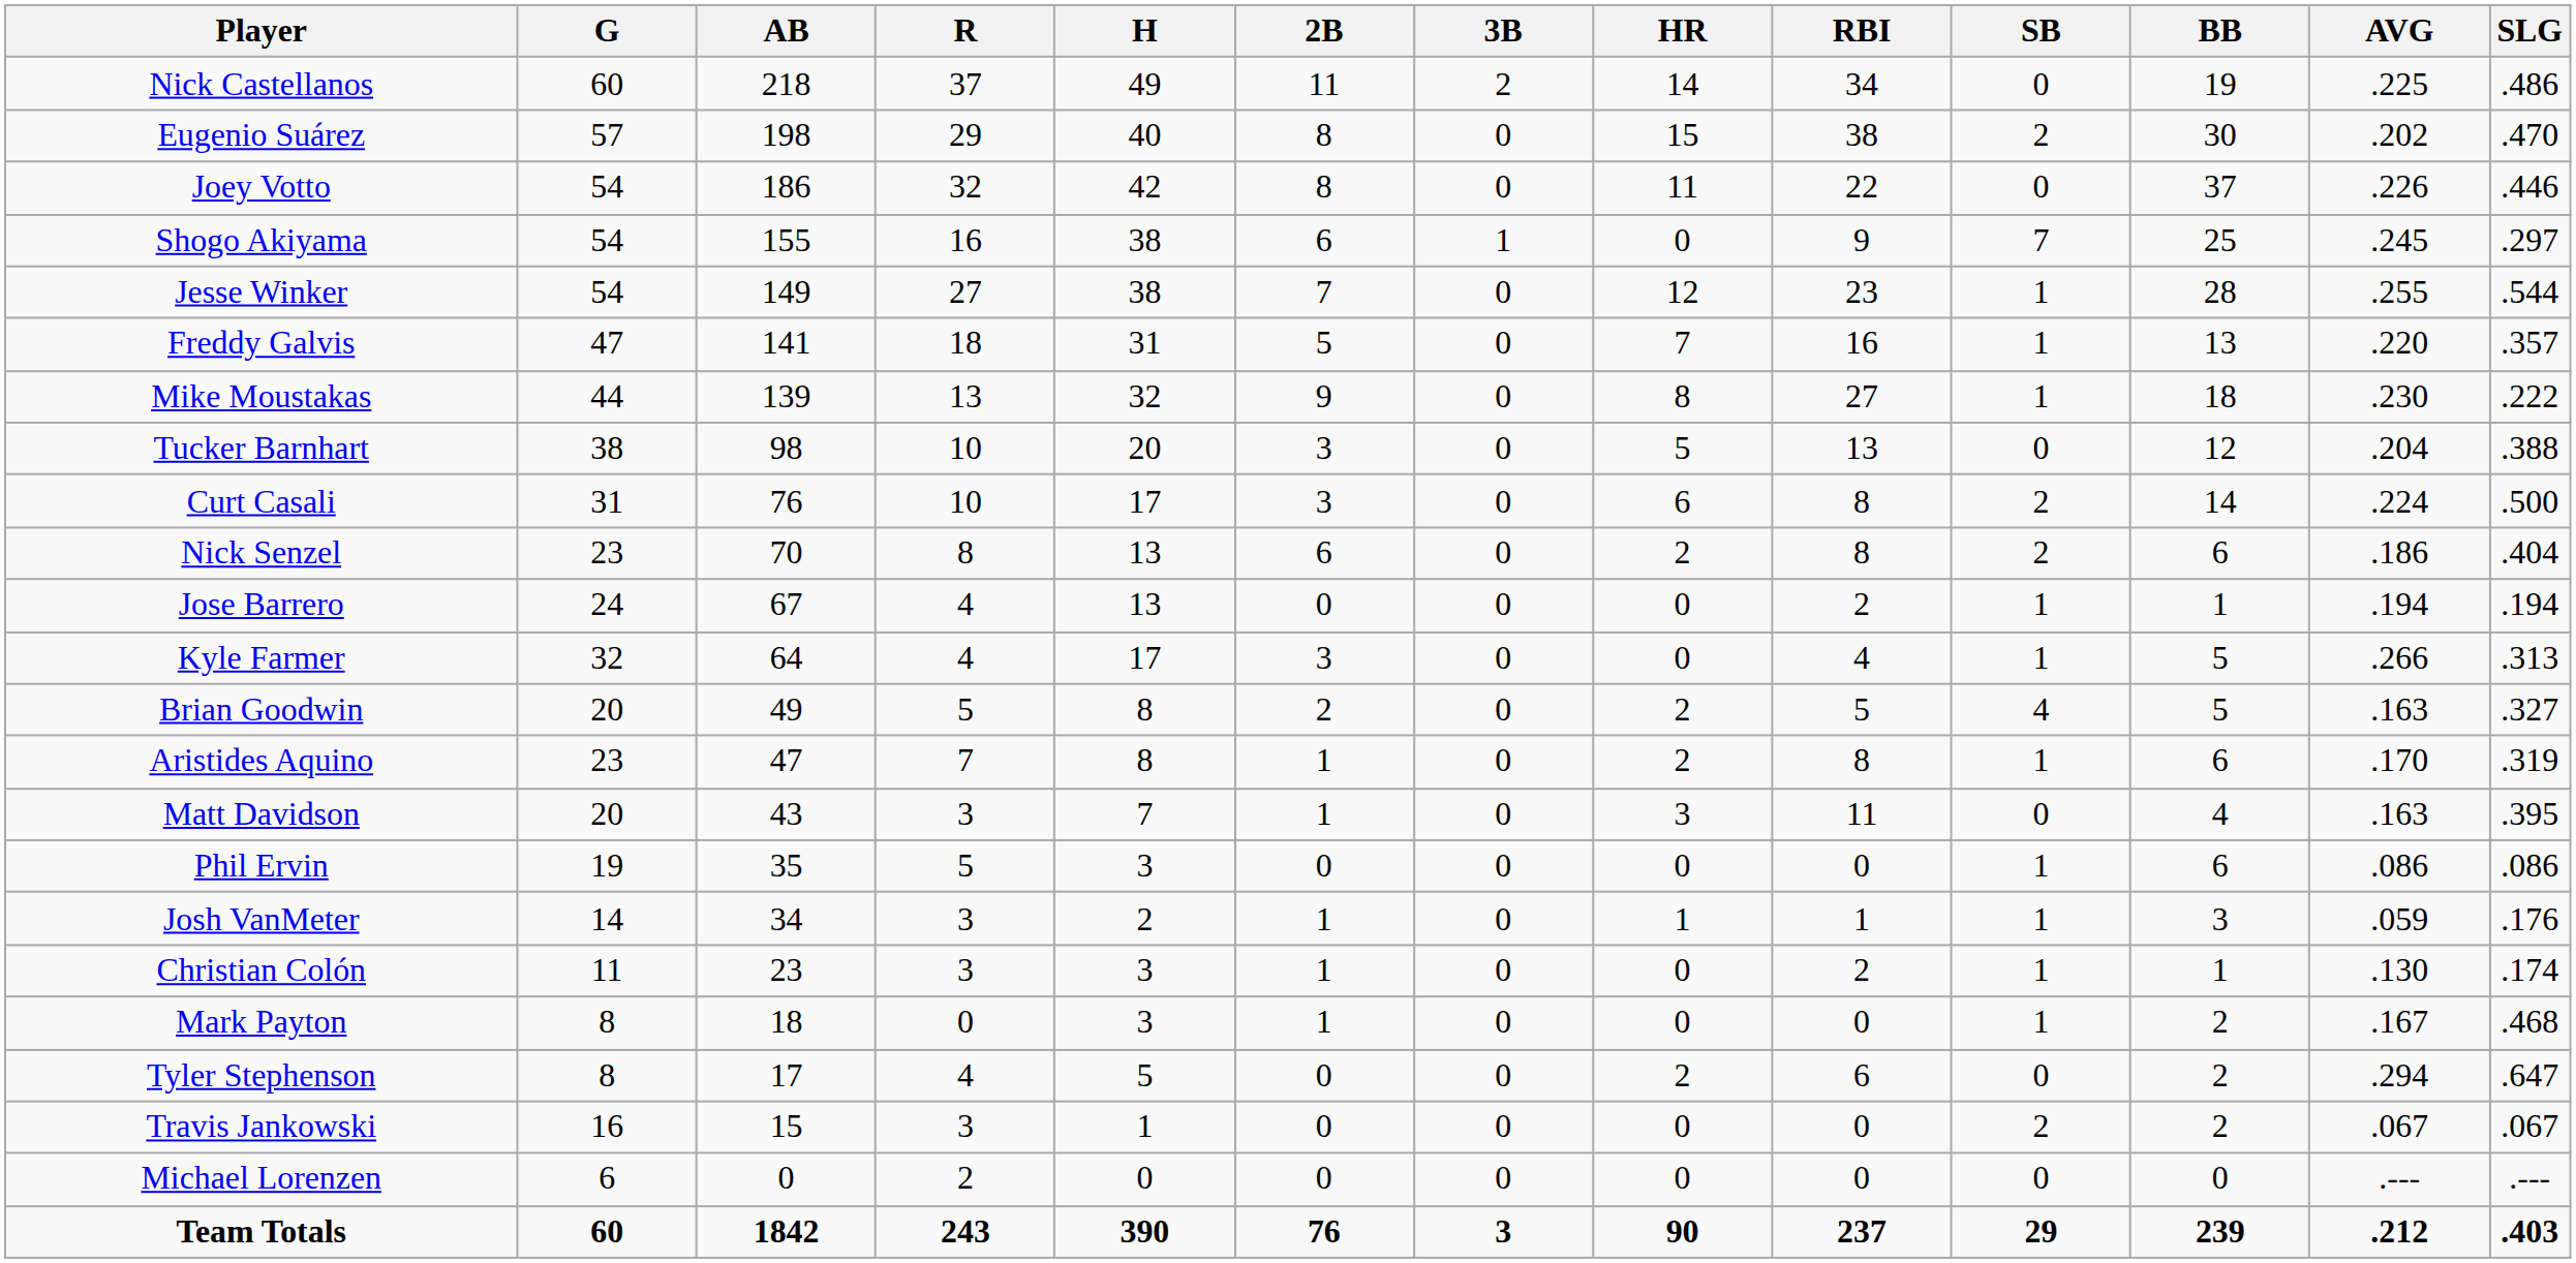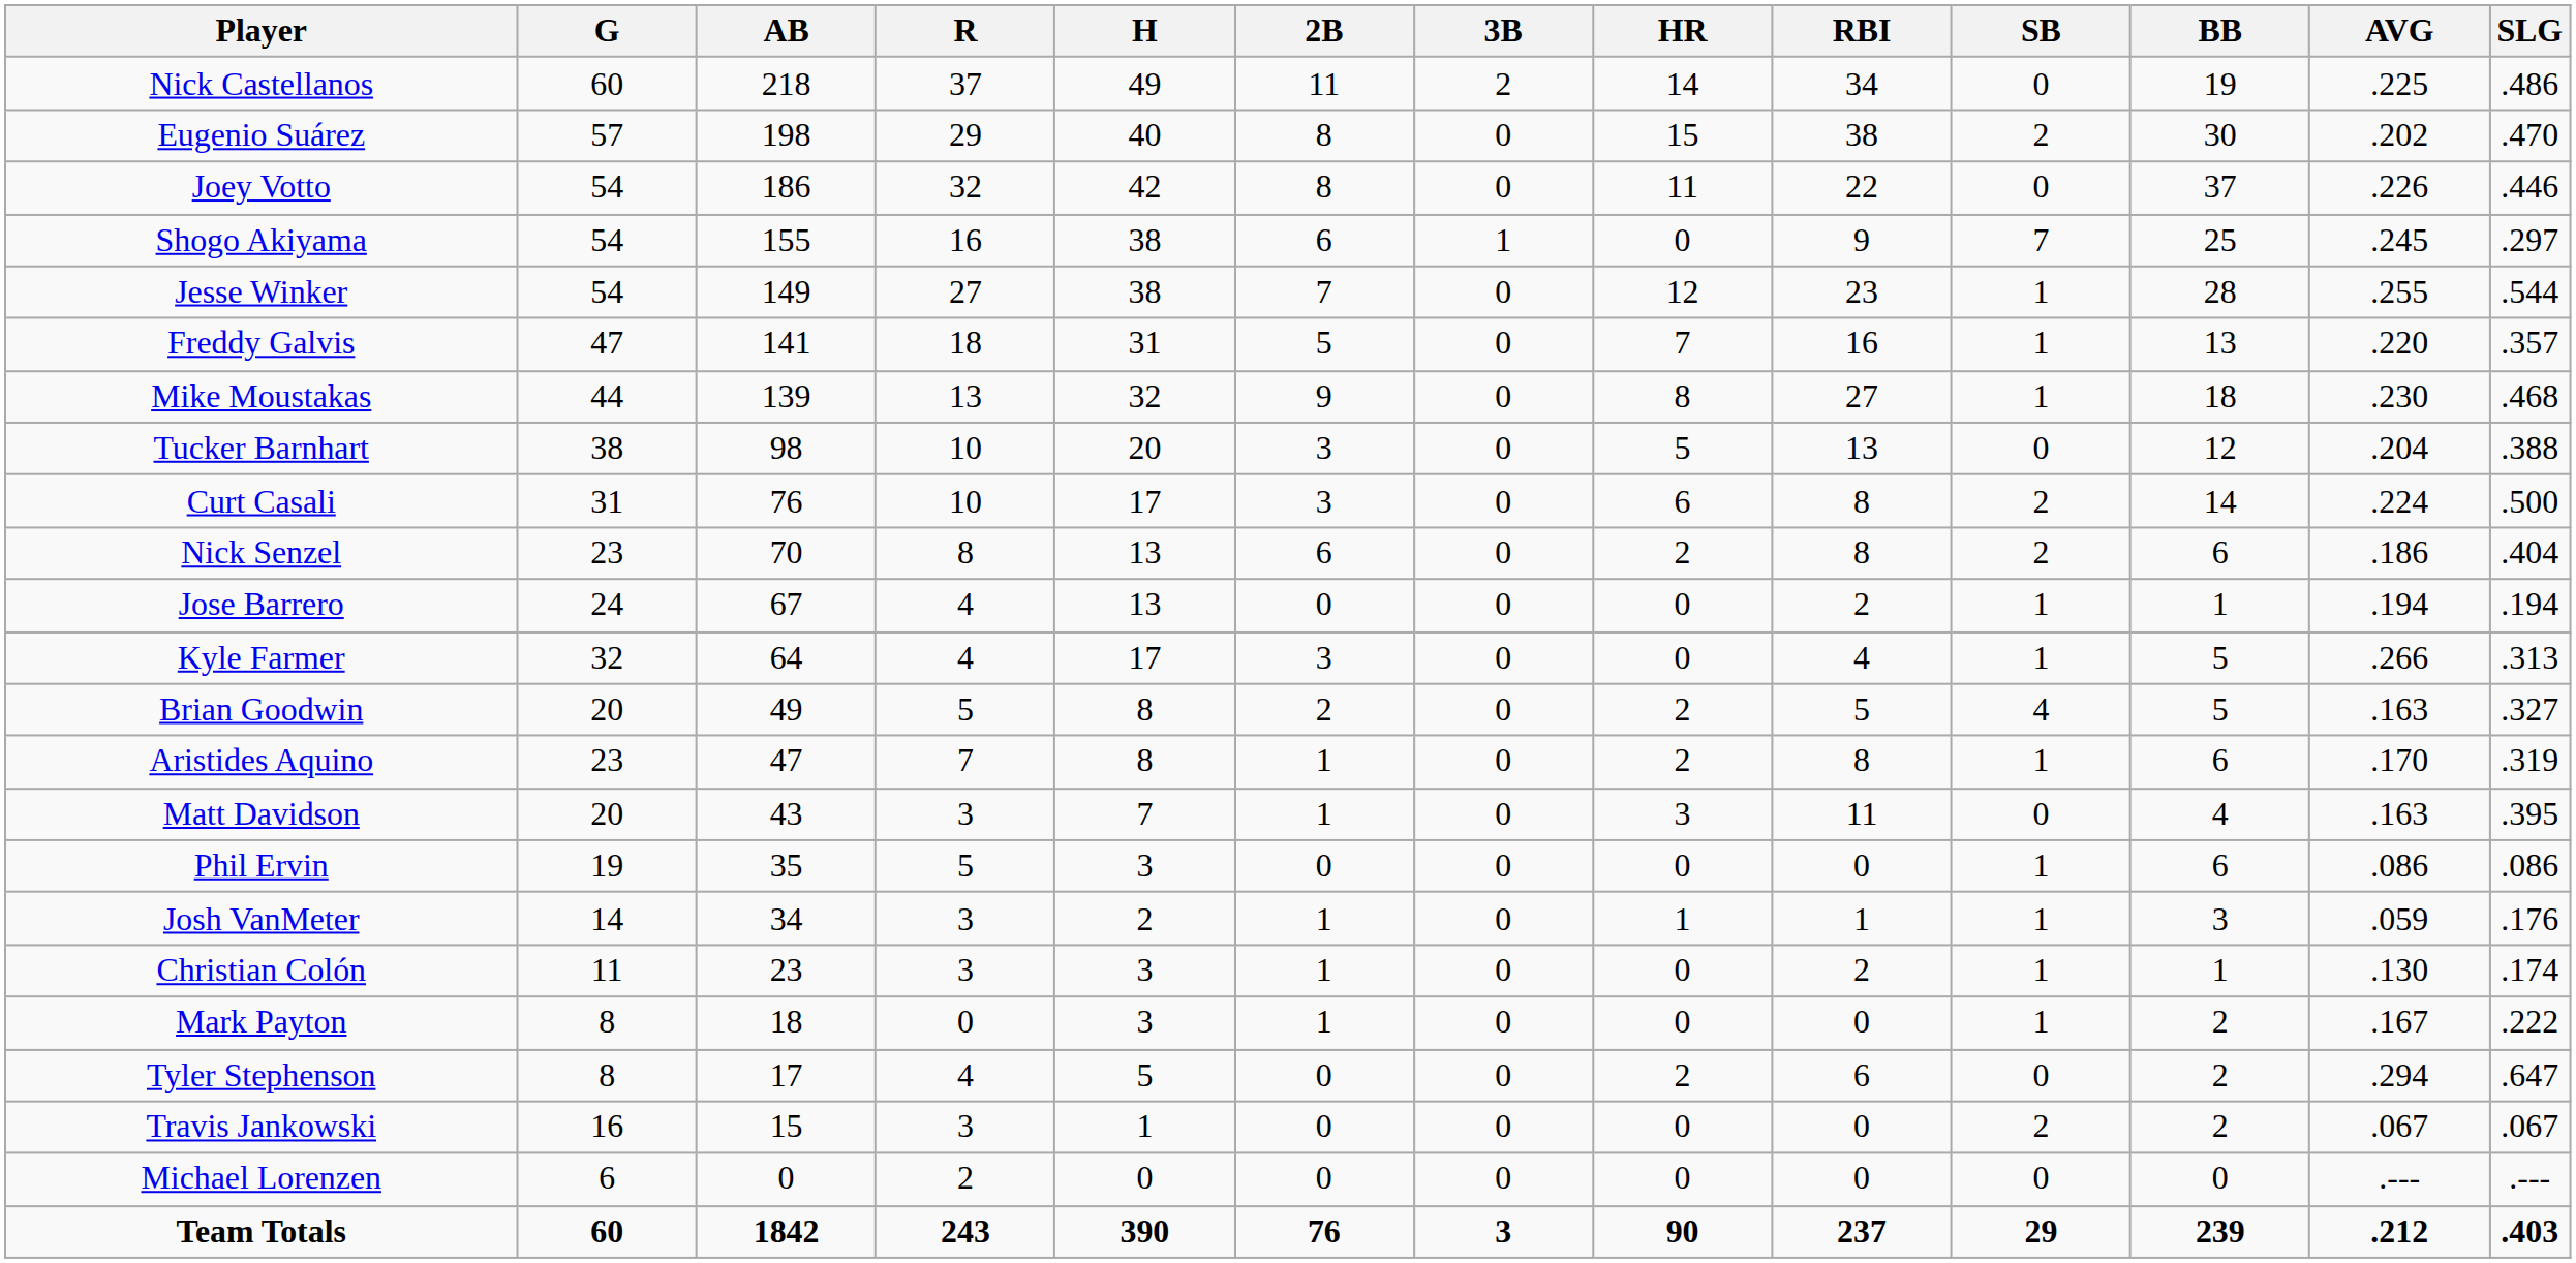Mike Moustakas | SLG: .222 -> .468
Mark Payton | SLG: .468 -> .222
